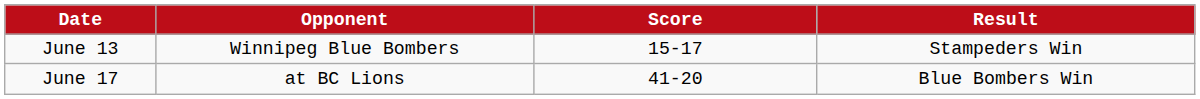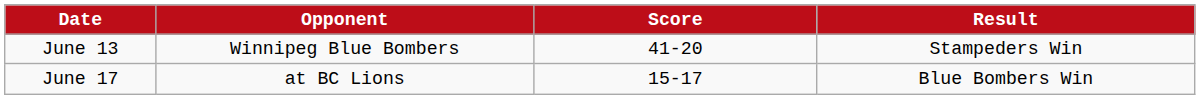June 13 | Score: 15-17 -> 41-20
June 17 | Score: 41-20 -> 15-17
